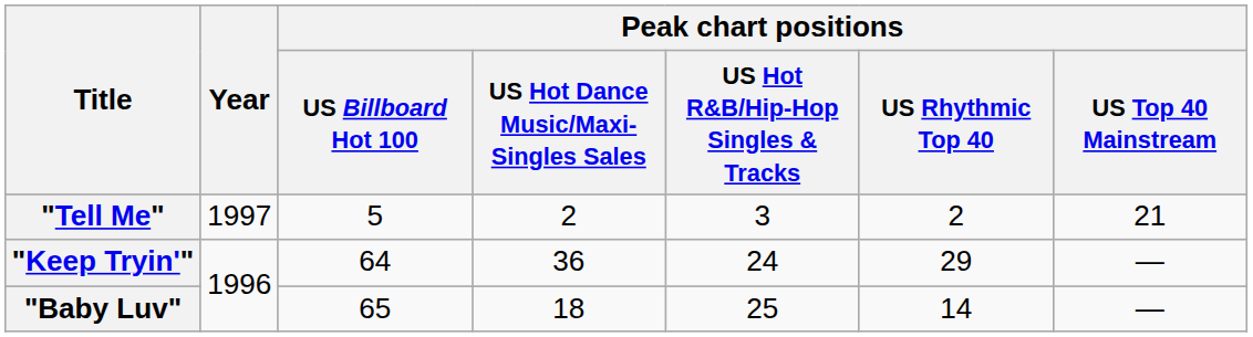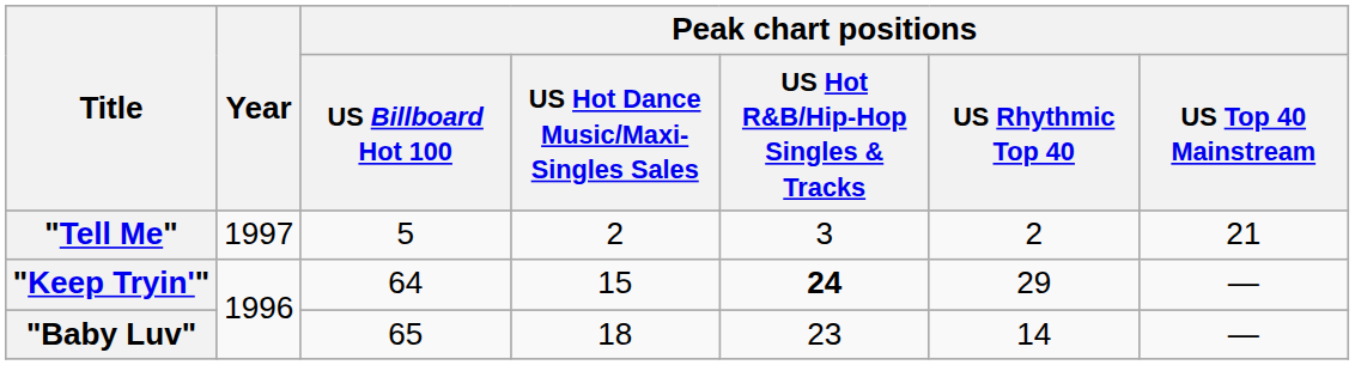"Keep Tryin'" | Peak chart positions / US Hot Dance Music/Maxi-Singles Sales: 36 -> 15
"Keep Tryin'" | Peak chart positions / US Hot R&B/Hip-Hop Singles & Tracks: normal -> bold
"Baby Luv" | Peak chart positions / US Hot R&B/Hip-Hop Singles & Tracks: 25 -> 23
